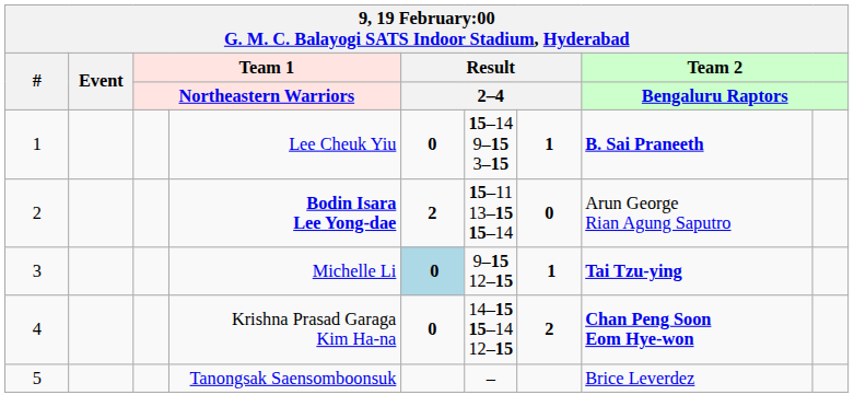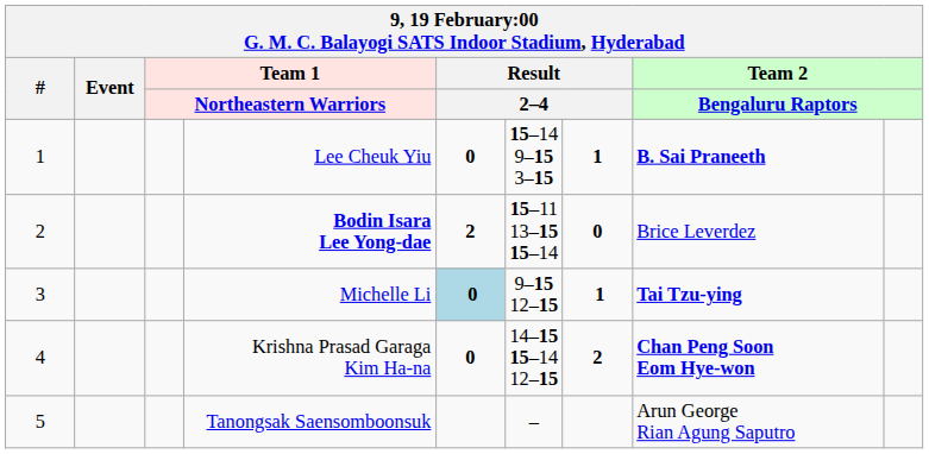Bodin Isara Lee Yong-dae | column 8: Arun George Rian Agung Saputro -> Brice Leverdez
Tanongsak Saensomboonsuk | column 8: Brice Leverdez -> Arun George Rian Agung Saputro
